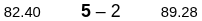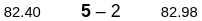82.40 | column 3: 89.28 -> 82.98
